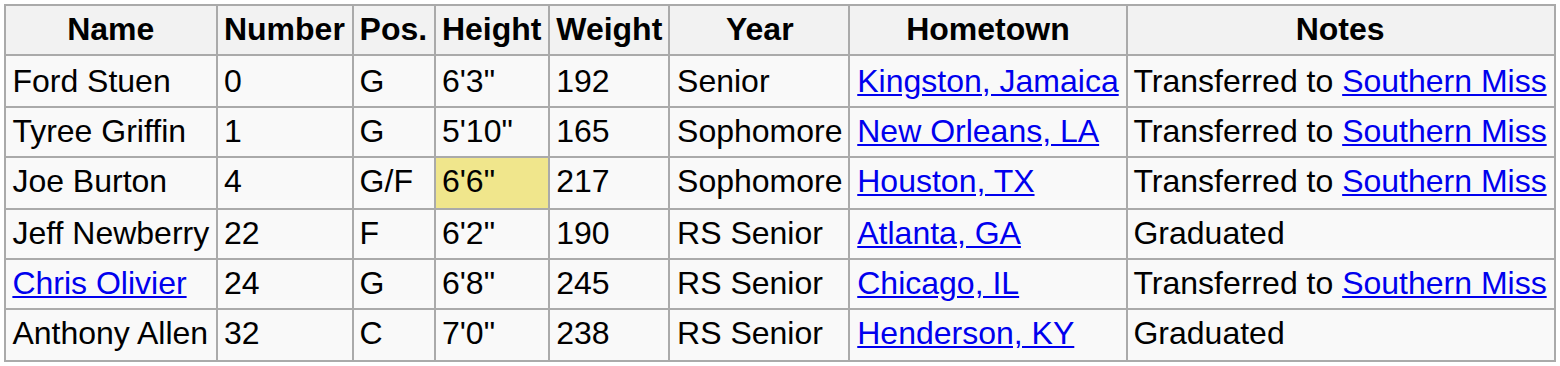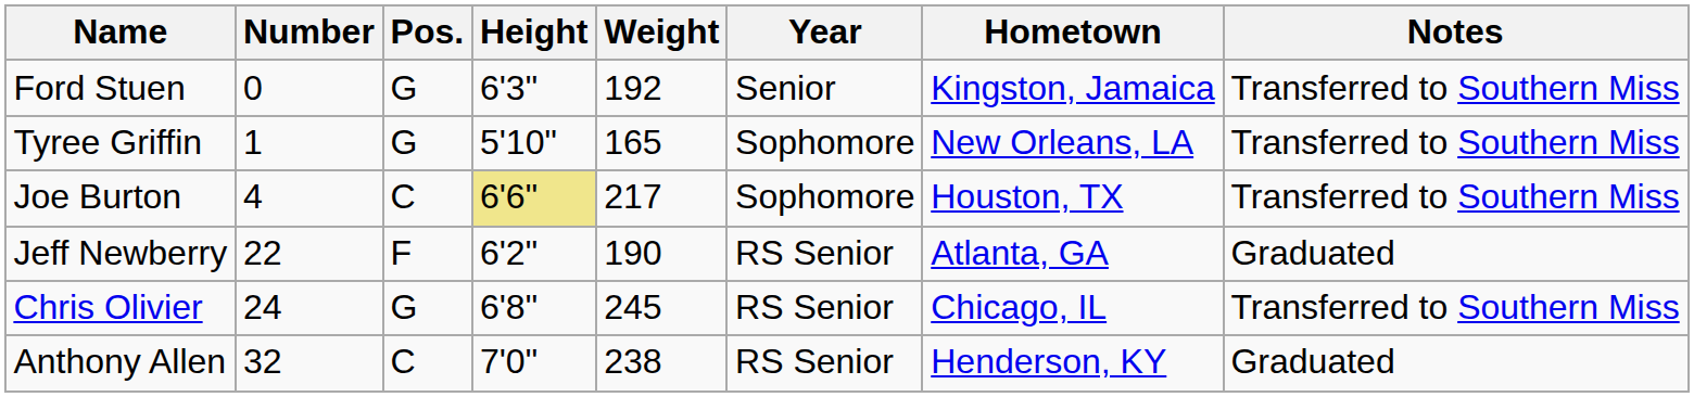Joe Burton | Pos.: G/F -> C
